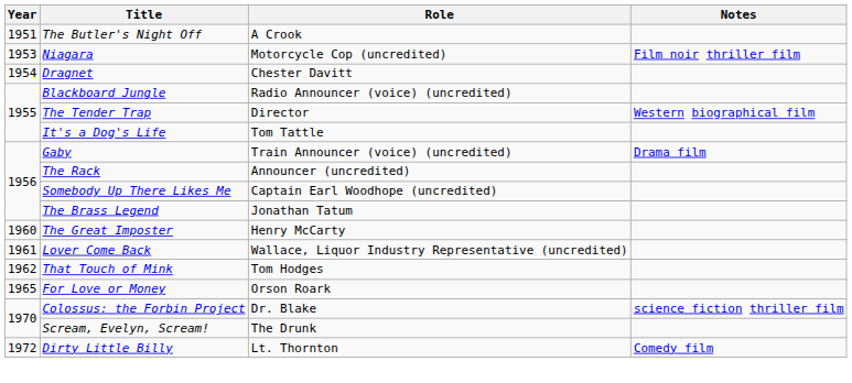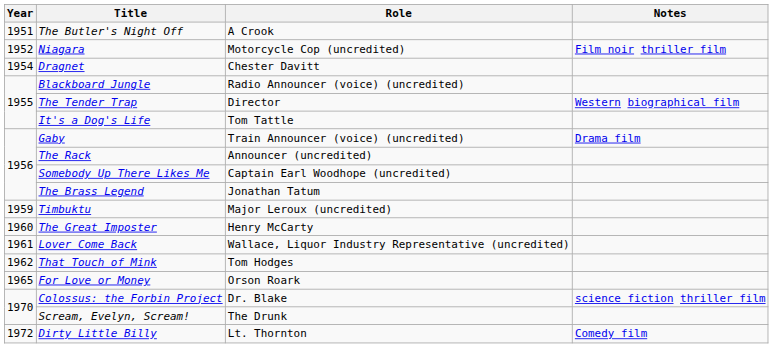Niagara | Year: 1953 -> 1952
+ row: 1959 | Timbuktu | Major Leroux (uncredited)
